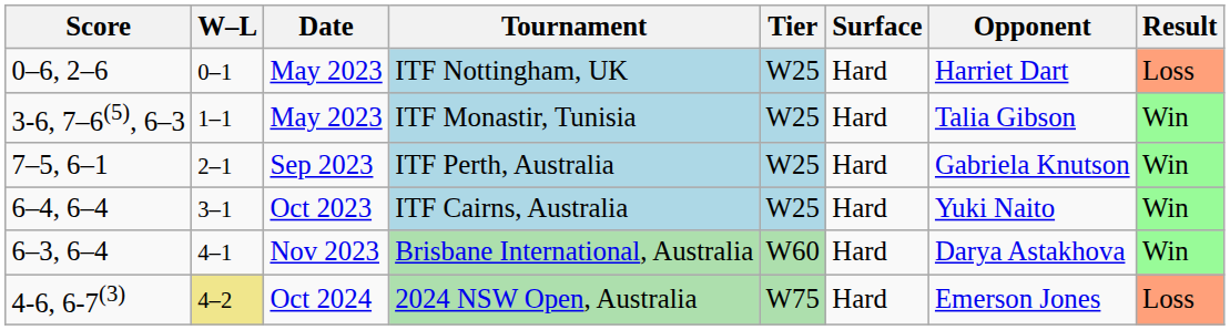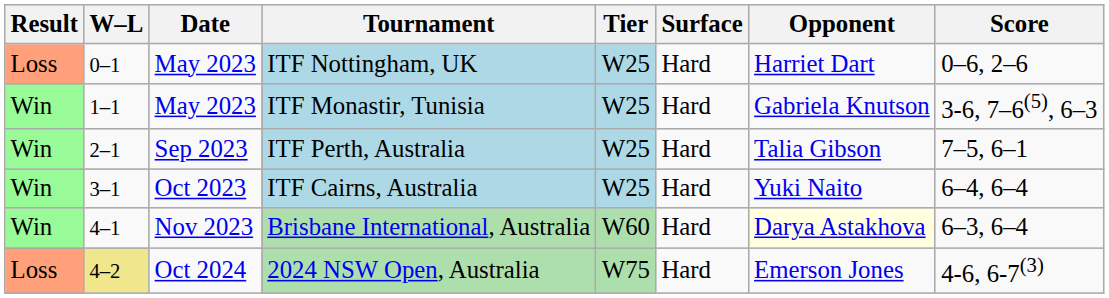columns swapped: Result <-> Score
ITF Monastir, Tunisia | Opponent: Talia Gibson -> Gabriela Knutson
ITF Perth, Australia | Opponent: Gabriela Knutson -> Talia Gibson
Brisbane International, Australia | Opponent: no background -> lightyellow background
